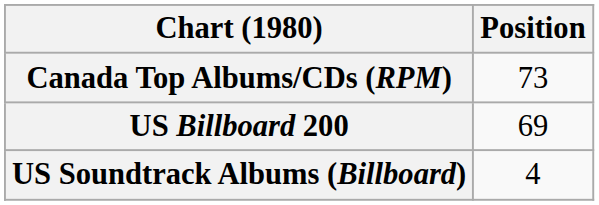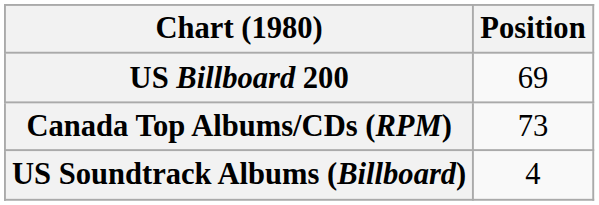rows swapped: Canada Top Albums/CDs (RPM) <-> US Billboard 200
